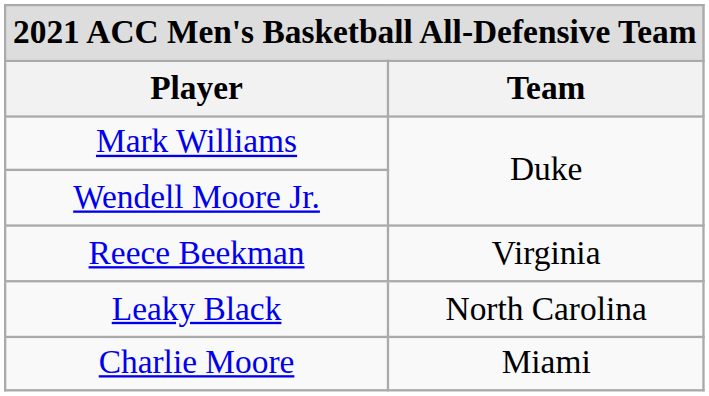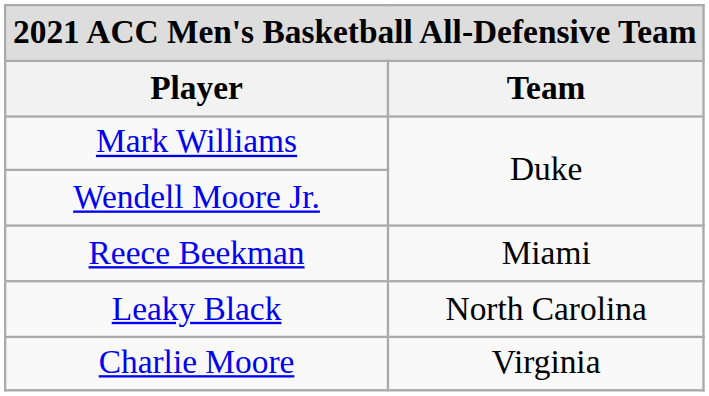Reece Beekman | Team: Virginia -> Miami
Charlie Moore | Team: Miami -> Virginia
